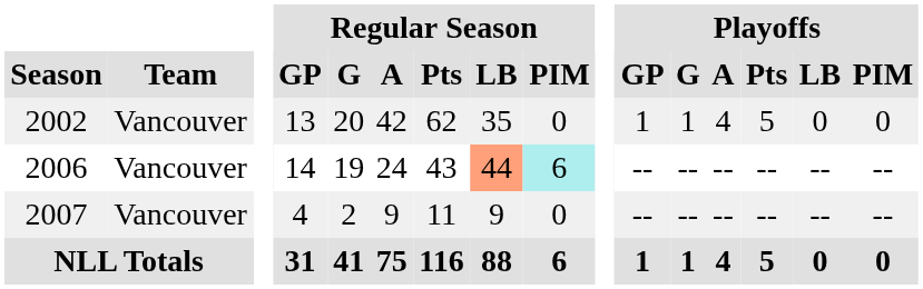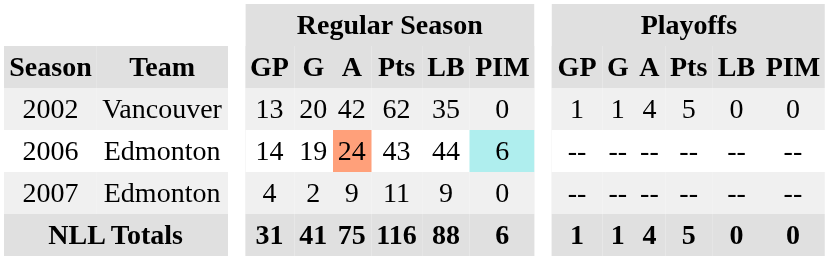2006 | Team: Vancouver -> Edmonton
2006 | Regular Season / A: no background -> lightsalmon background
2006 | Regular Season / LB: lightsalmon background -> no background
2007 | Team: Vancouver -> Edmonton
